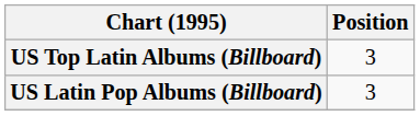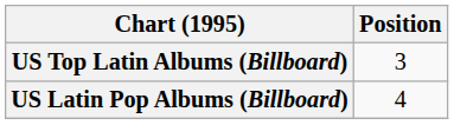US Latin Pop Albums (Billboard) | Position: 3 -> 4
